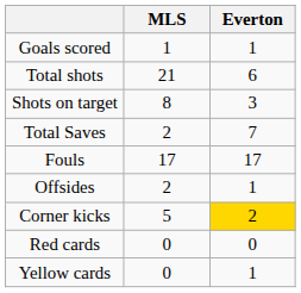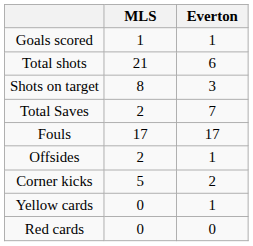Corner kicks | Everton: gold background -> no background
rows swapped: Yellow cards <-> Red cards
